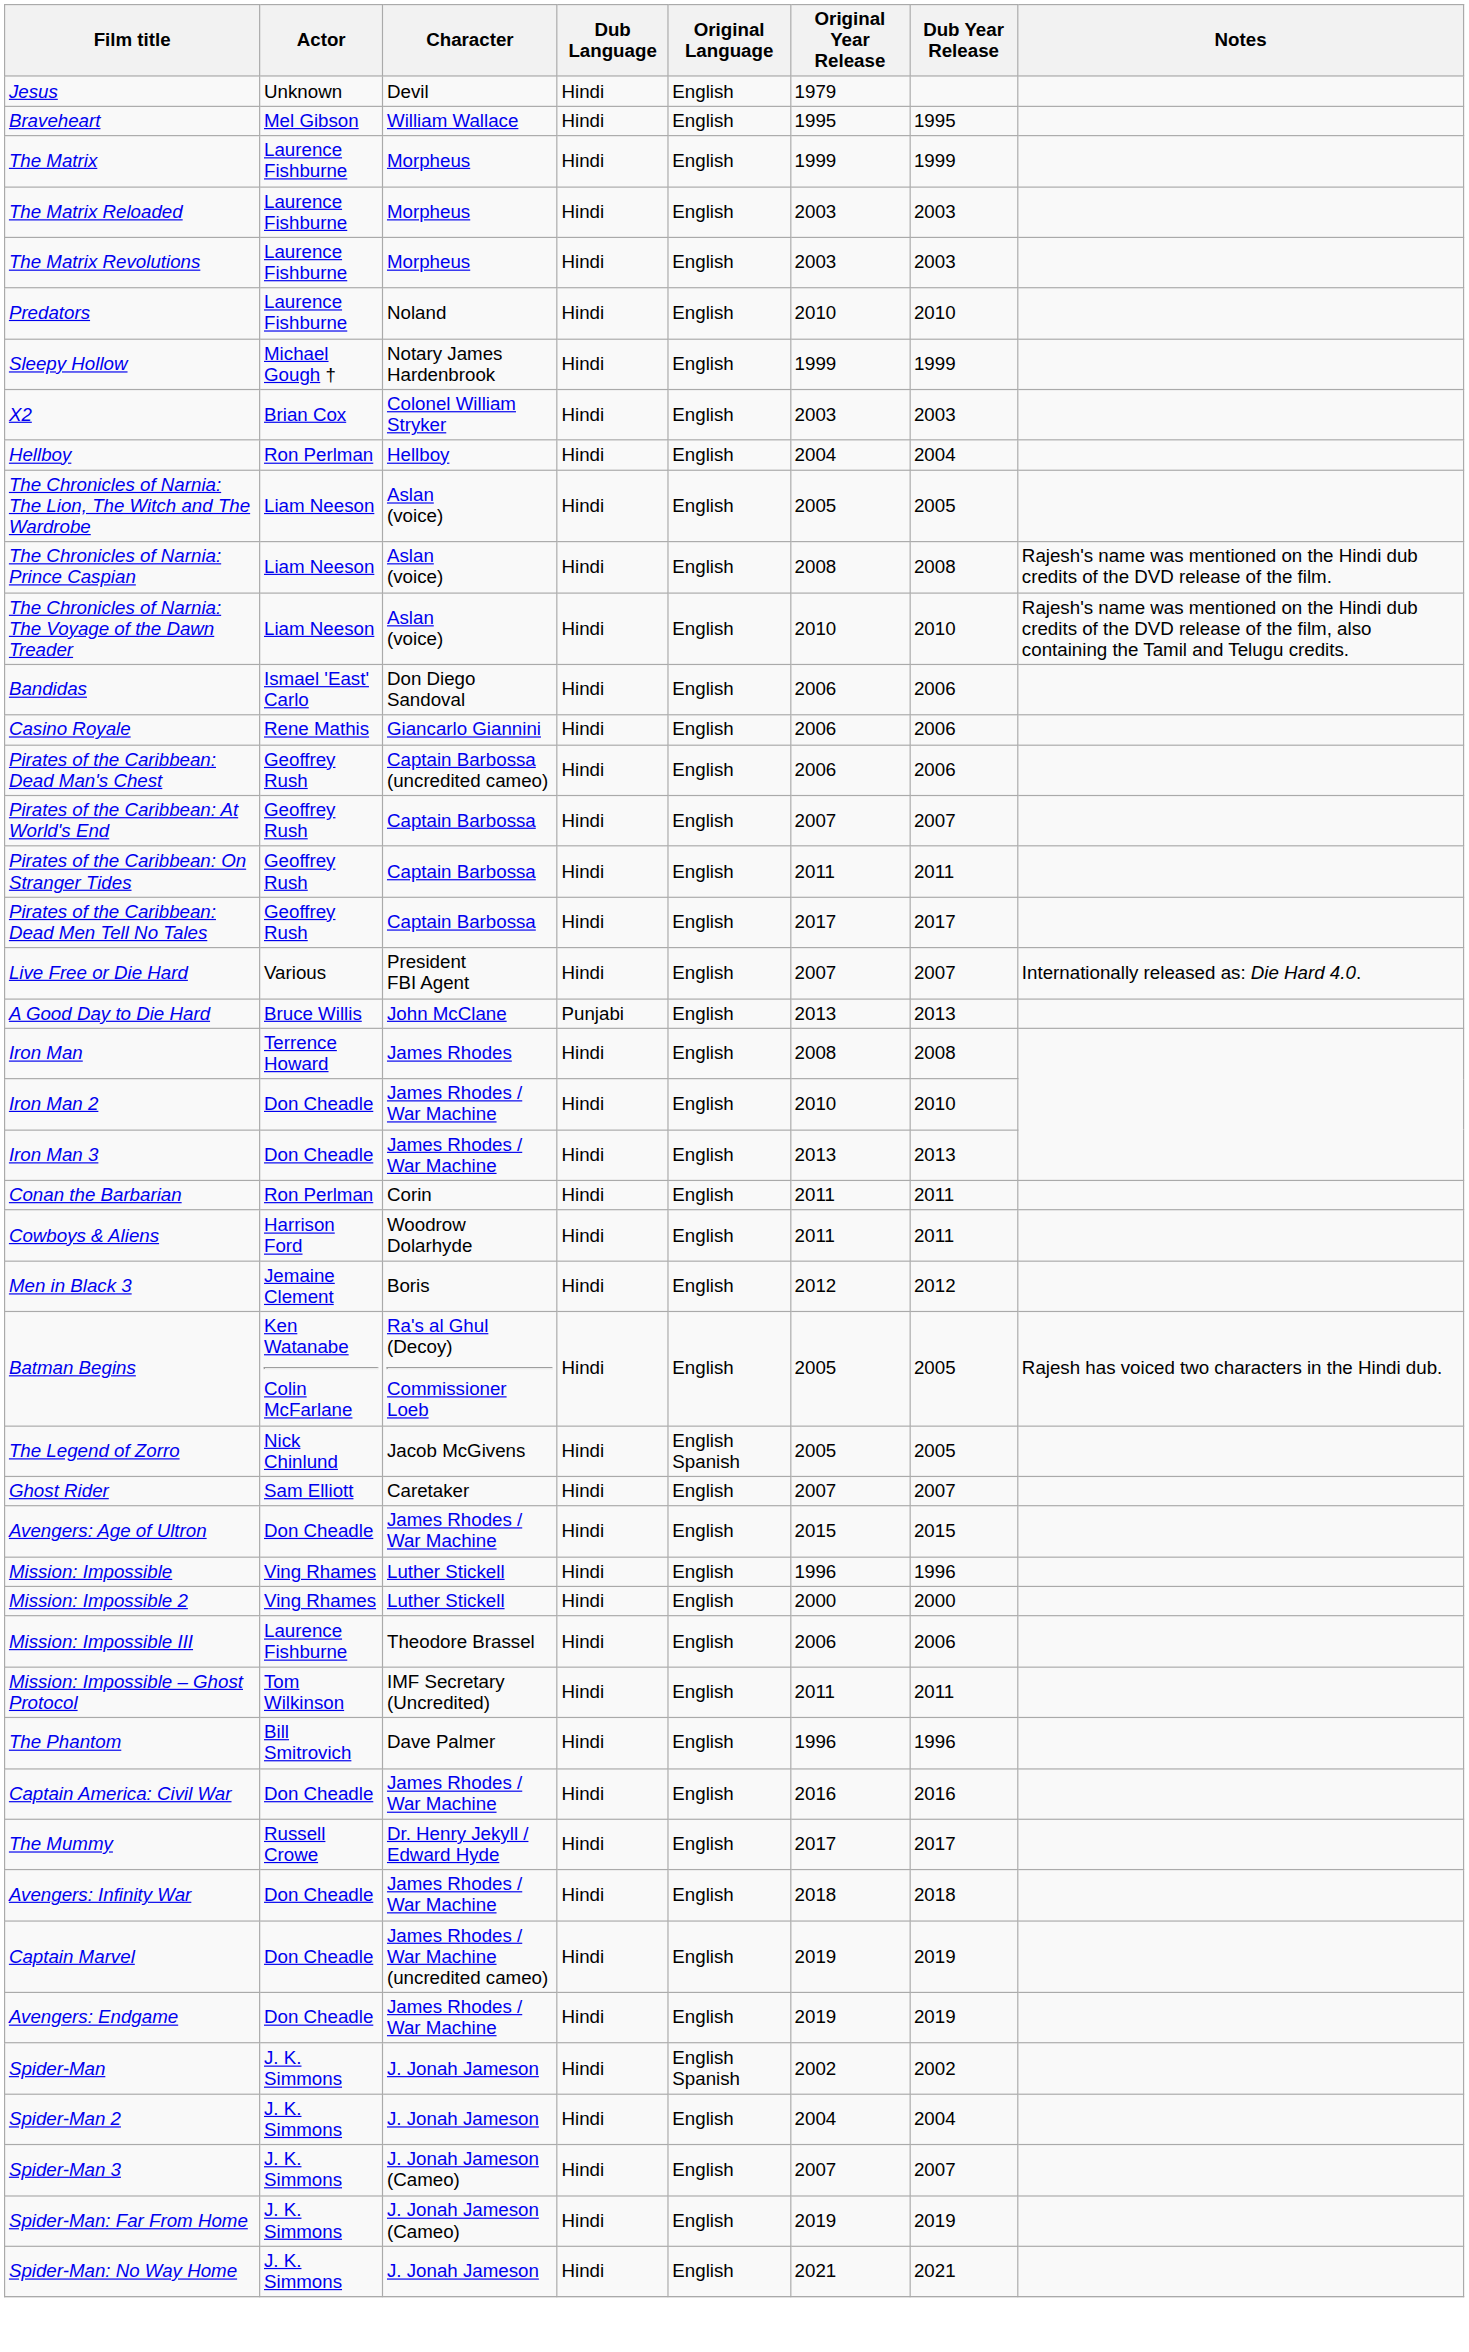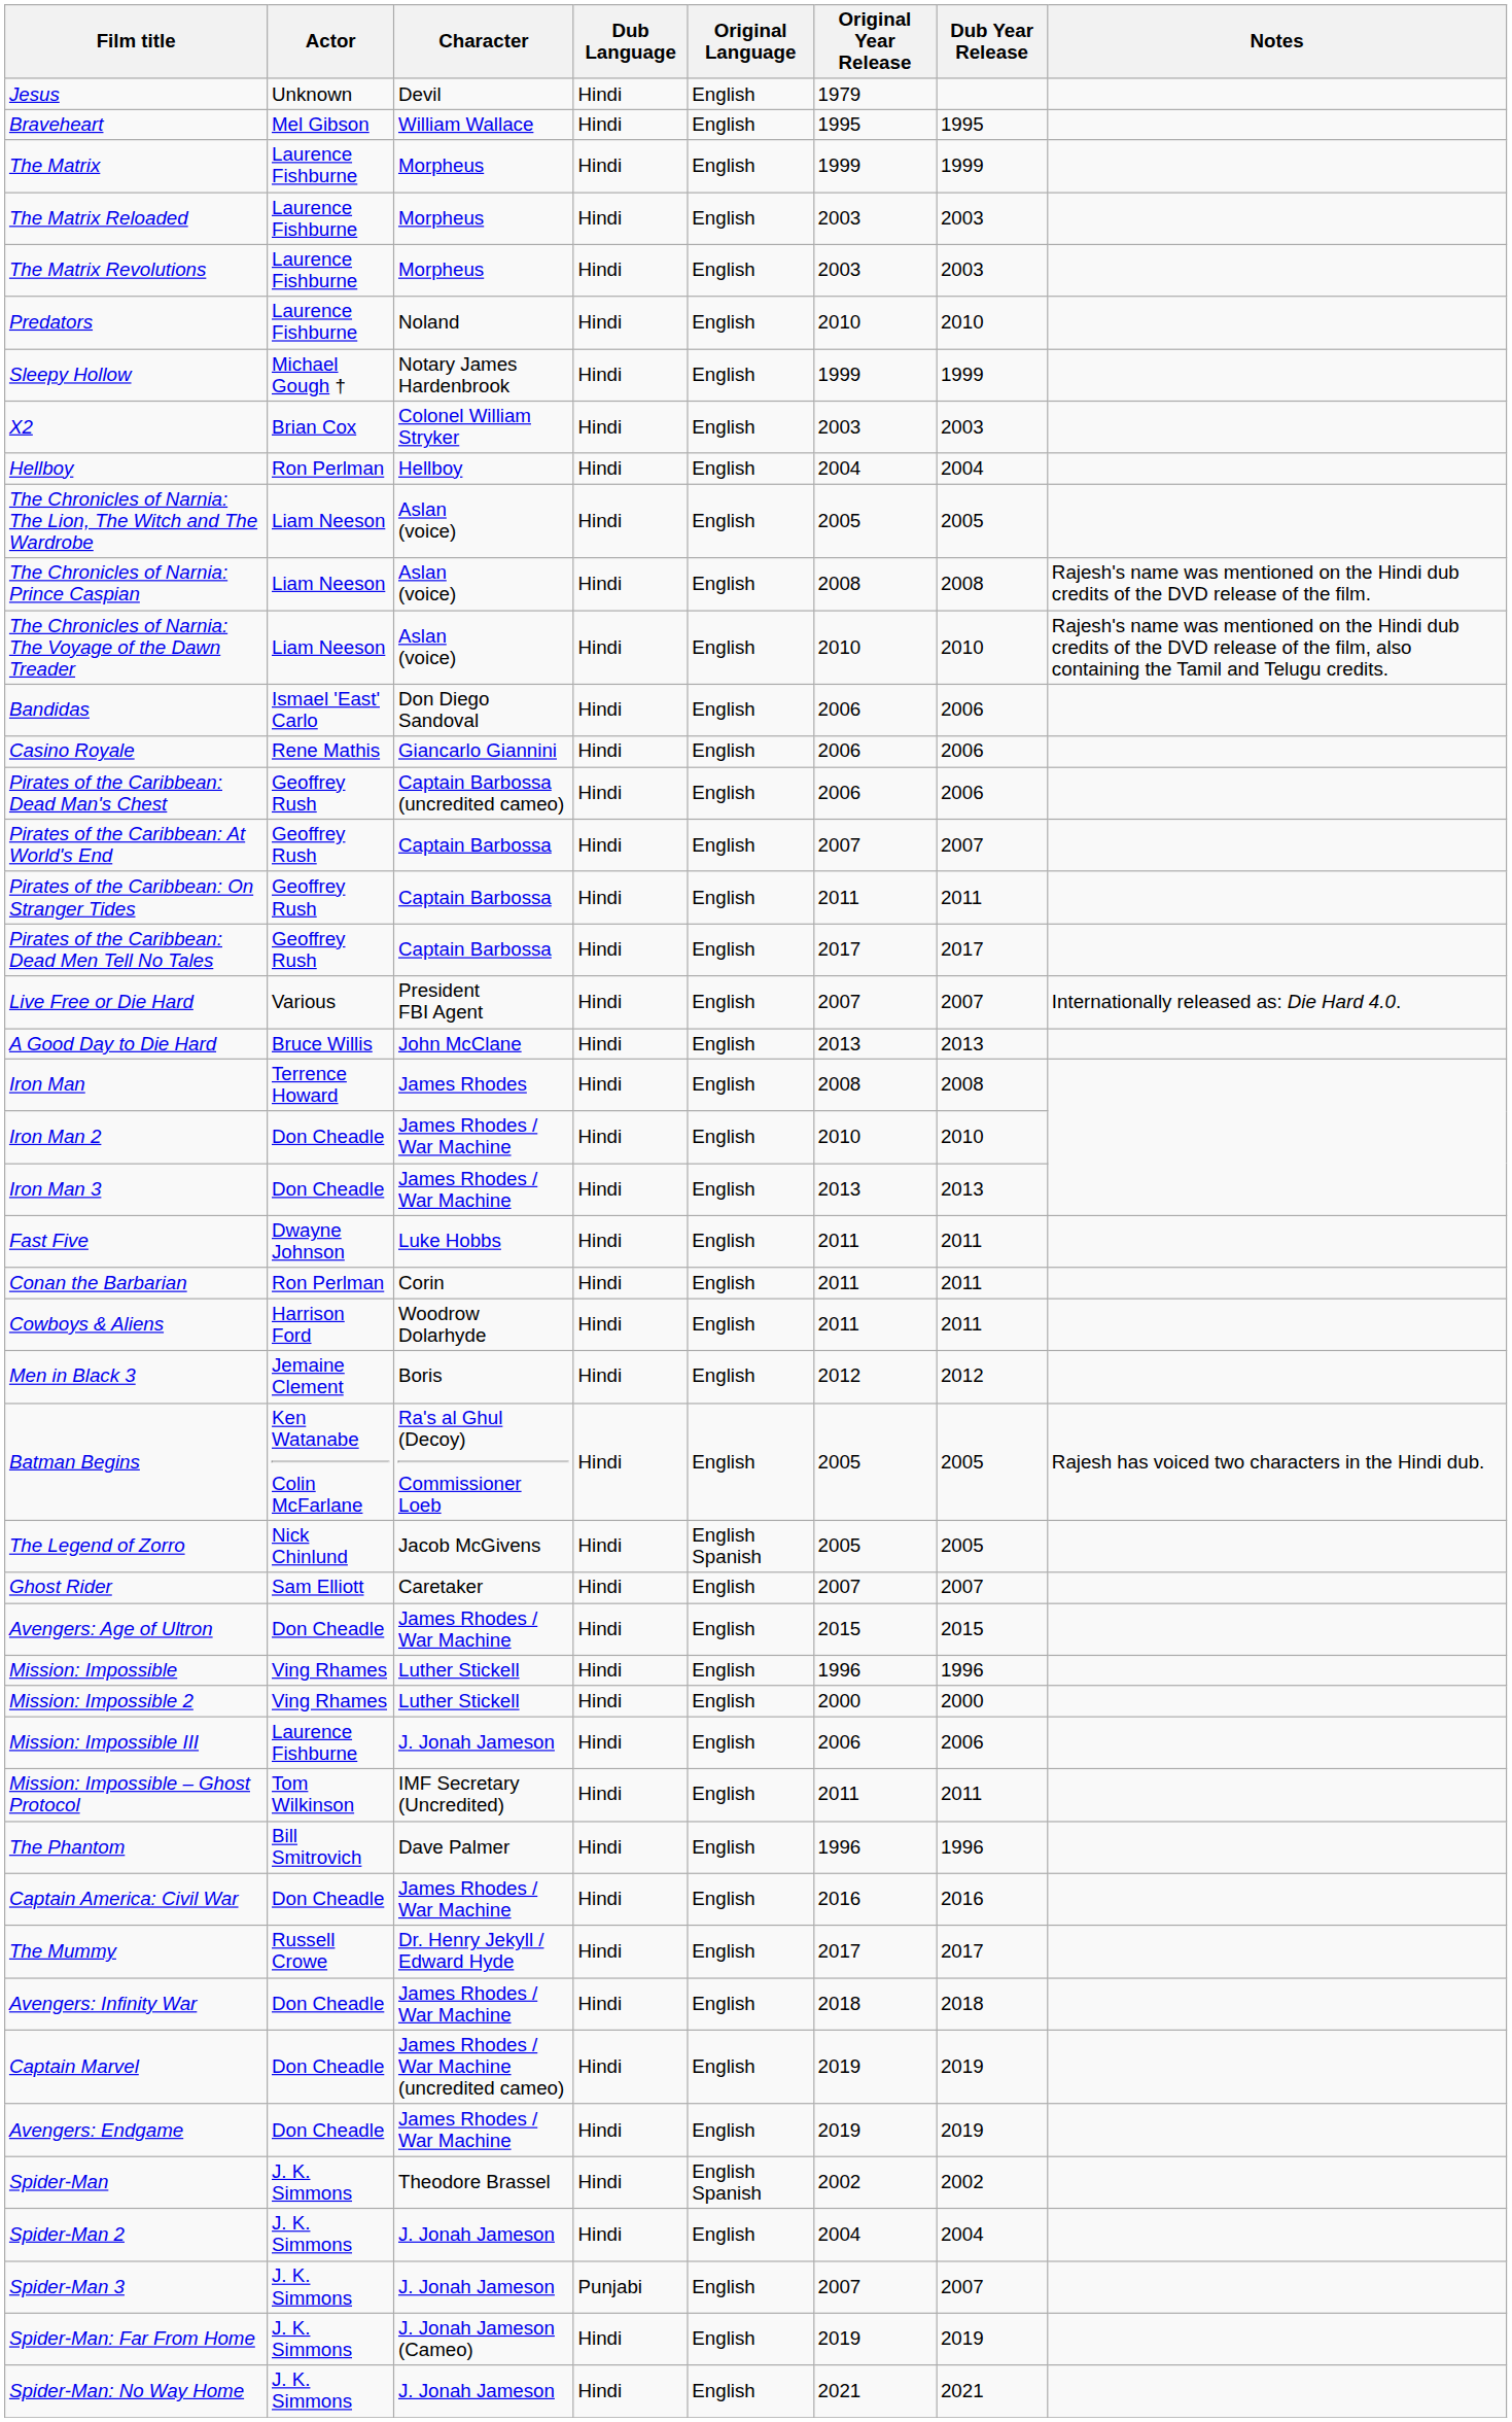A Good Day to Die Hard | Dub Language: Punjabi -> Hindi
+ row: Fast Five | Dwayne Johnson | Luke Hobbs | Hindi | English | 2011 | 2011
Mission: Impossible III | Character: Theodore Brassel -> J. Jonah Jameson
Spider-Man | Character: J. Jonah Jameson -> Theodore Brassel
Spider-Man 3 | Character: J. Jonah Jameson (Cameo) -> J. Jonah Jameson
Spider-Man 3 | Dub Language: Hindi -> Punjabi
